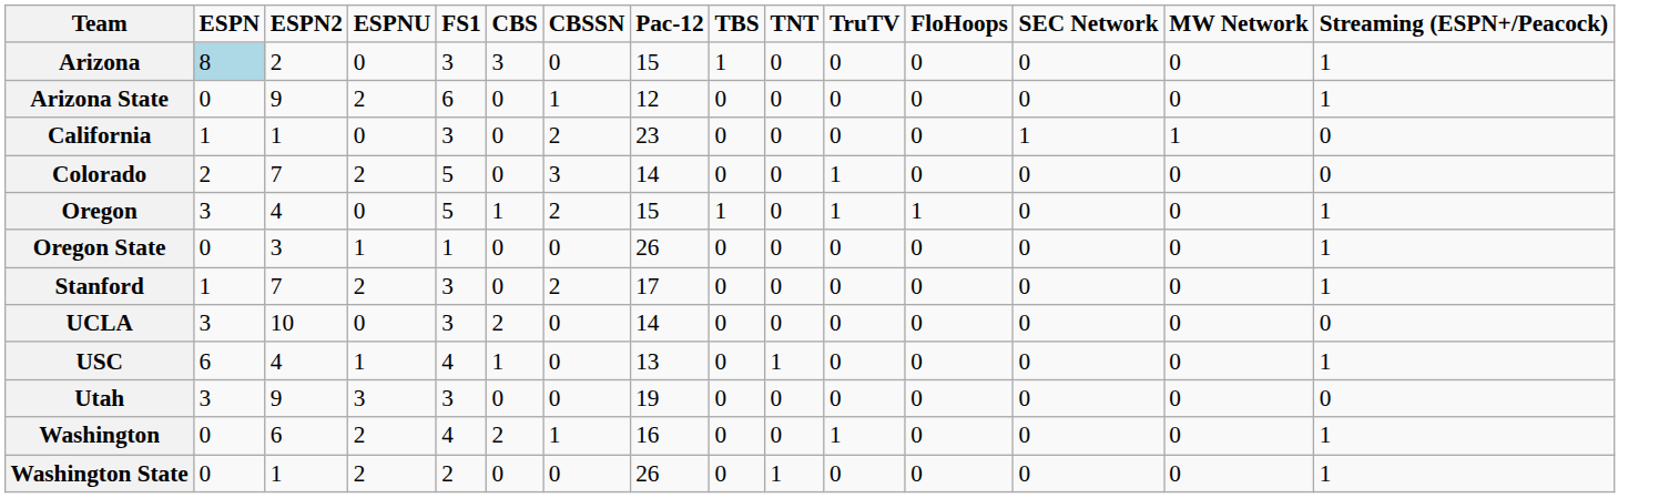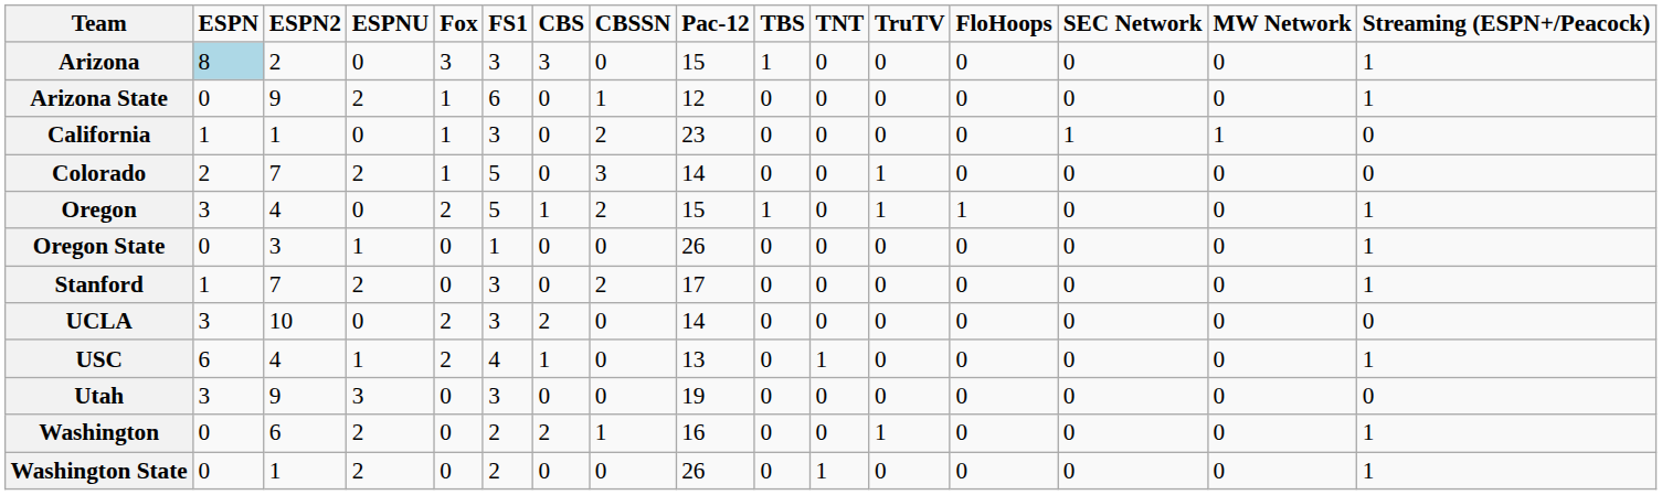+ column: Fox | 3 | 1 | 1 | 1 | 2 | 0 | 0 | 2 | 2 | 0 | 0 | 0
Washington | FS1: 4 -> 2
